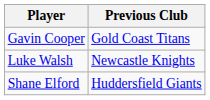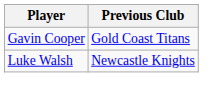- row: Shane Elford | Huddersfield Giants
